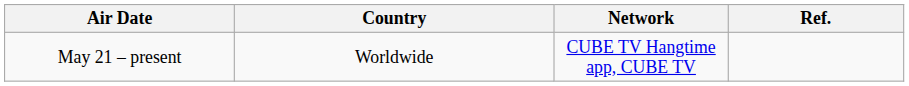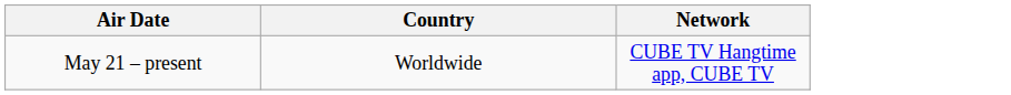- column: Ref.
